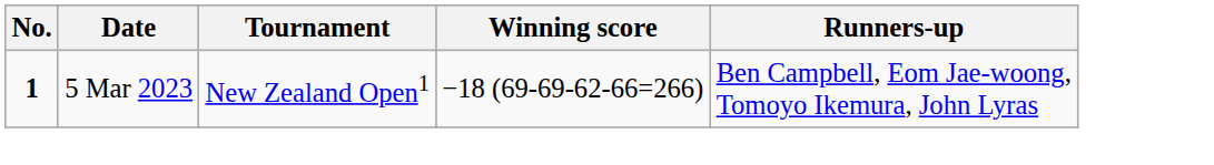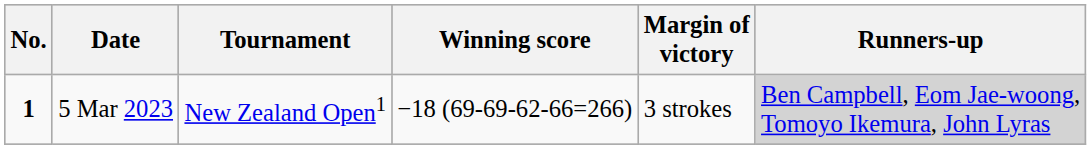+ column: Margin of victory | 3 strokes
5 Mar 2023 | Runners-up: no background -> lightgrey background
